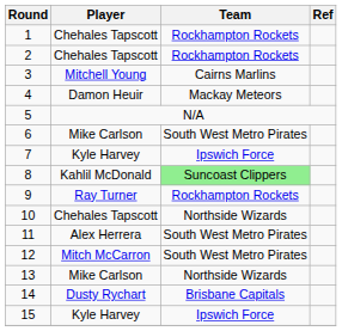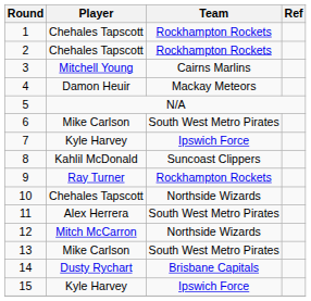8 | Team: lightgreen background -> no background
12 | Team: South West Metro Pirates -> Northside Wizards
13 | Team: Northside Wizards -> South West Metro Pirates
